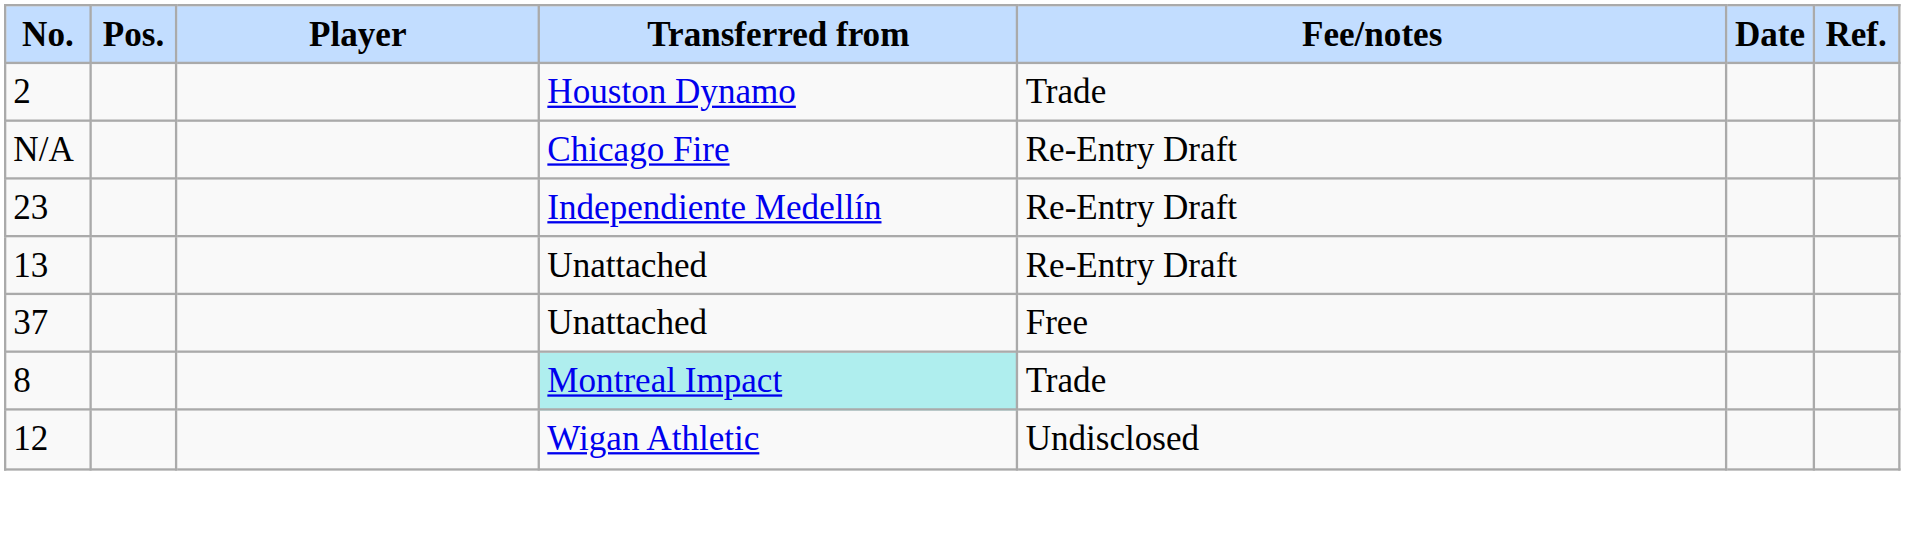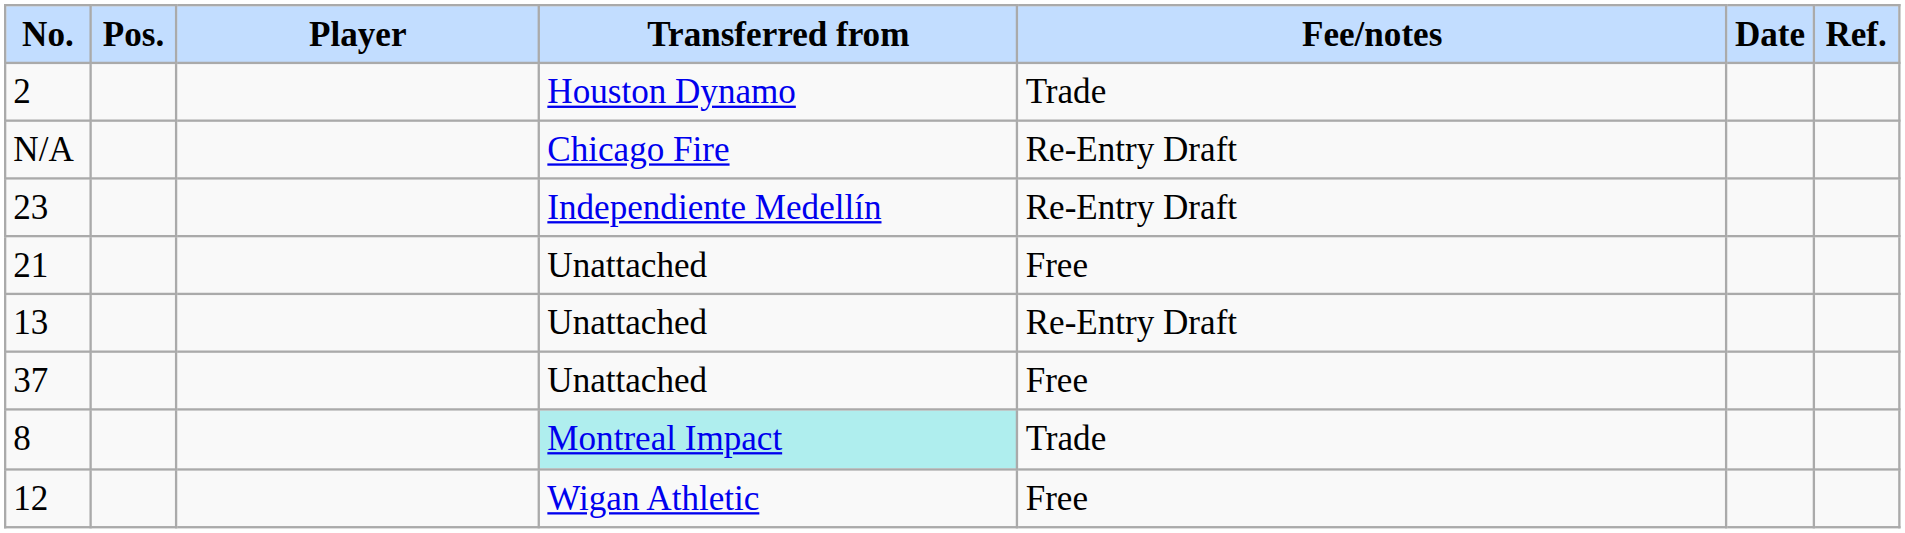+ row: 21 | Unattached | Free
12 | Fee/notes: Undisclosed -> Free
